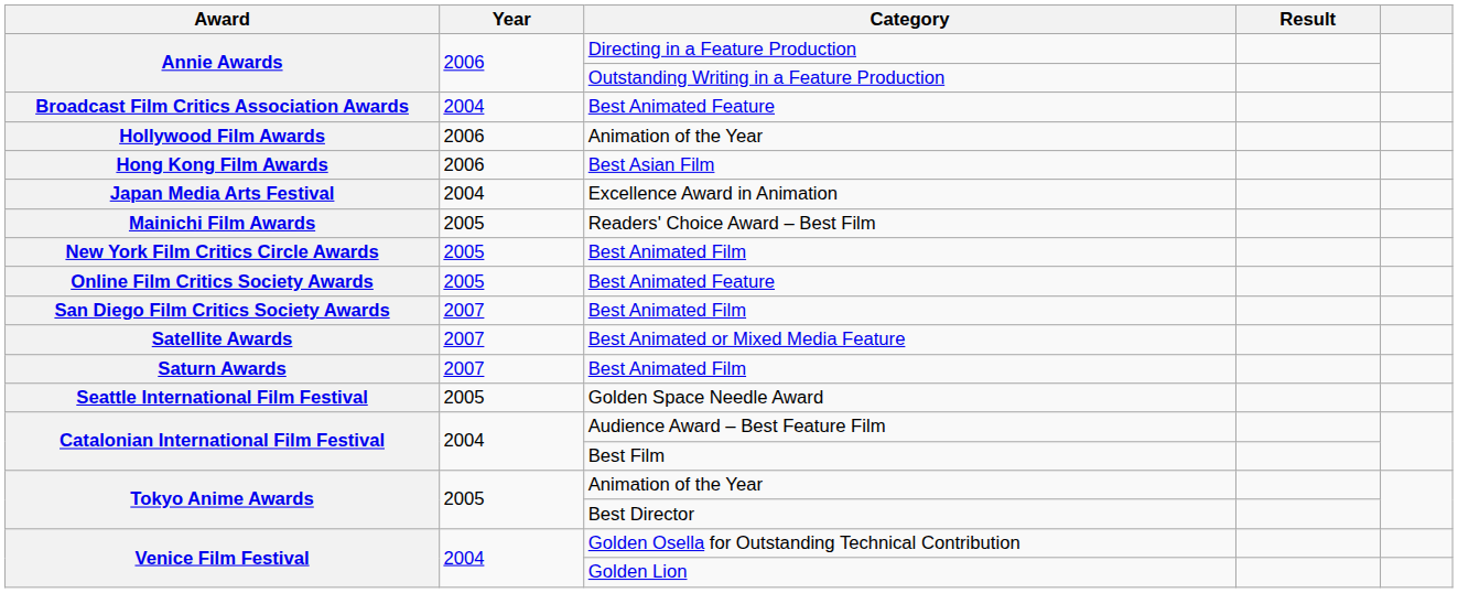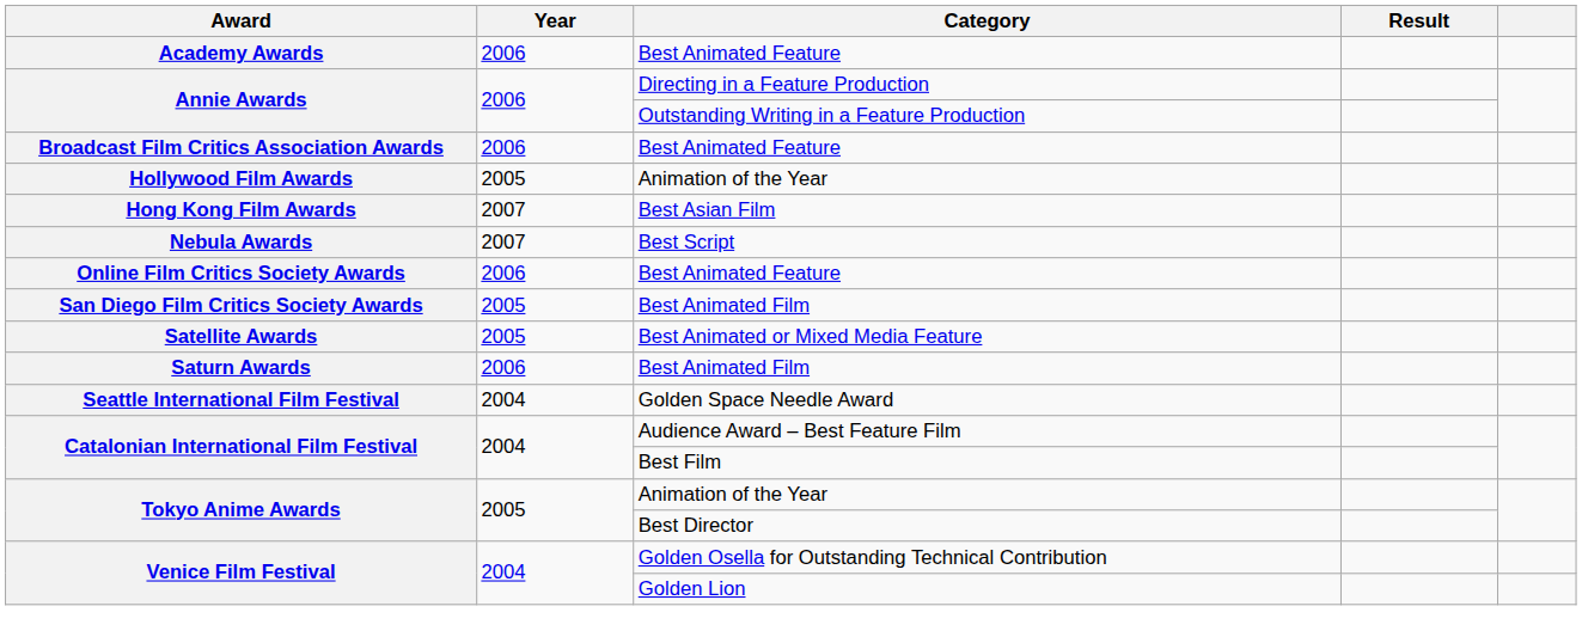+ row: Academy Awards | 2006 | Best Animated Feature
Broadcast Film Critics Association Awards | Year: 2004 -> 2006
Hollywood Film Awards | Year: 2006 -> 2005
Hong Kong Film Awards | Year: 2006 -> 2007
- row: Japan Media Arts Festival | 2004 | Excellence Award in Animation
- row: Mainichi Film Awards | 2005 | Readers' Choice Award – Best Film
+ row: Nebula Awards | 2007 | Best Script
- row: New York Film Critics Circle Awards | 2005 | Best Animated Film
Online Film Critics Society Awards | Year: 2005 -> 2006
San Diego Film Critics Society Awards | Year: 2007 -> 2005
Satellite Awards | Year: 2007 -> 2005
Saturn Awards | Year: 2007 -> 2006
Seattle International Film Festival | Year: 2005 -> 2004
